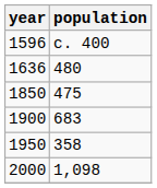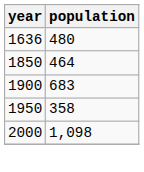- row: 1596 | c. 400
1850 | population: 475 -> 464
